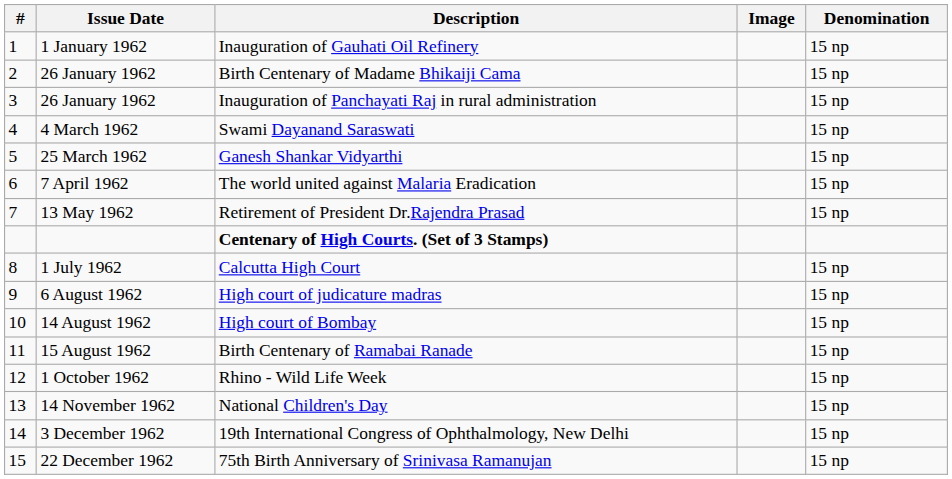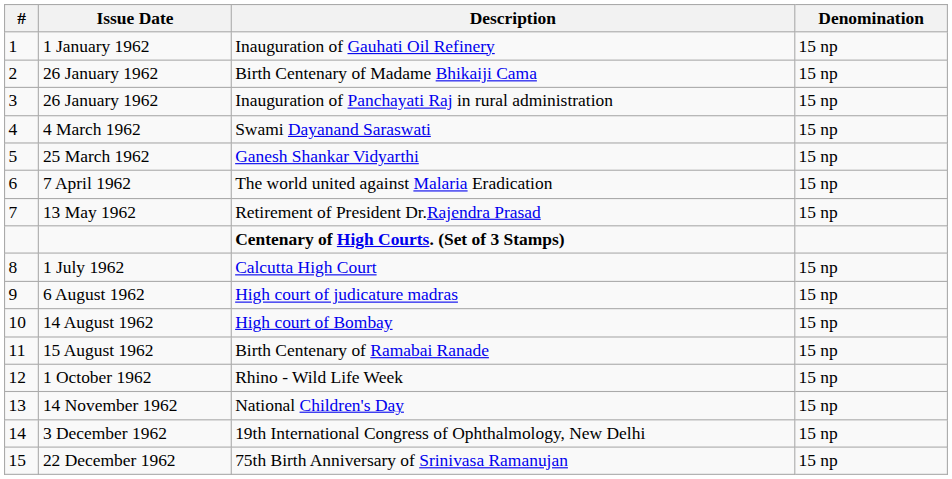- column: Image
